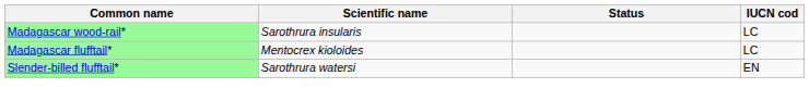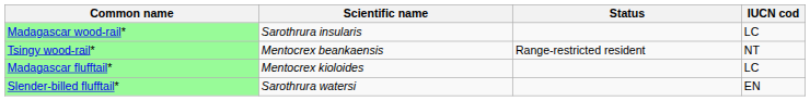+ row: Tsingy wood-rail* | Mentocrex beankaensis | Range-restricted resident | NT
